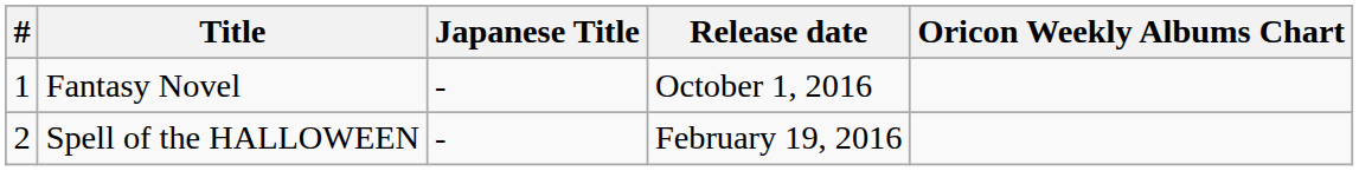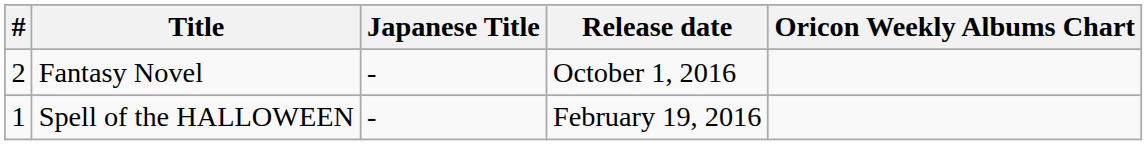Fantasy Novel | #: 1 -> 2
Spell of the HALLOWEEN | #: 2 -> 1
